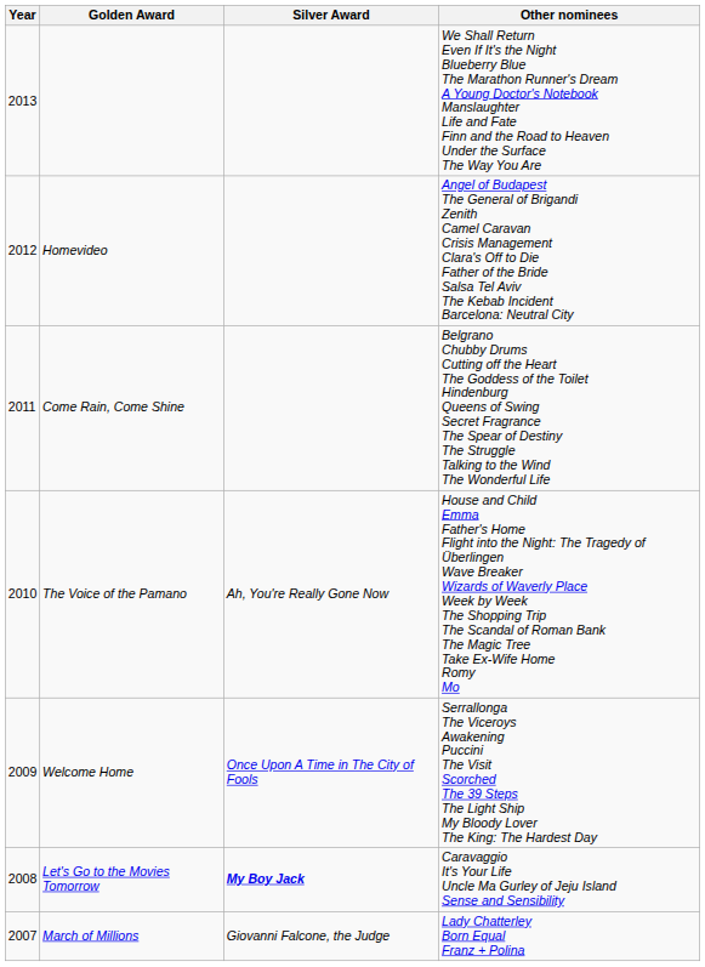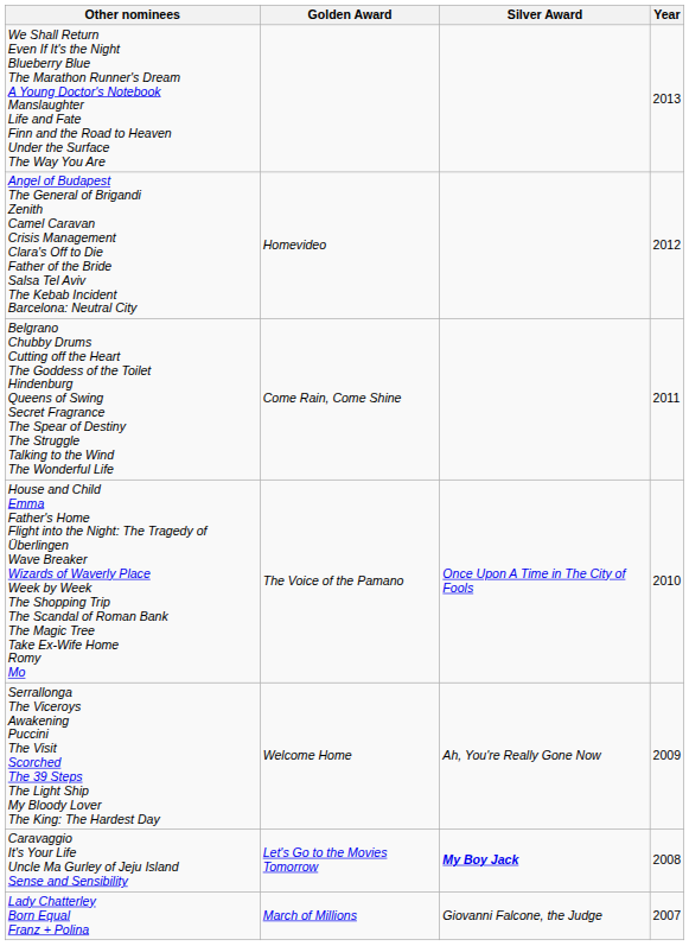columns swapped: Year <-> Other nominees
The Voice of the Pamano | Silver Award: Ah, You're Really Gone Now -> Once Upon A Time in The City of Fools
Welcome Home | Silver Award: Once Upon A Time in The City of Fools -> Ah, You're Really Gone Now
